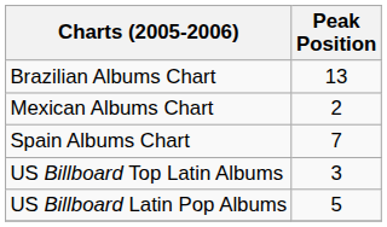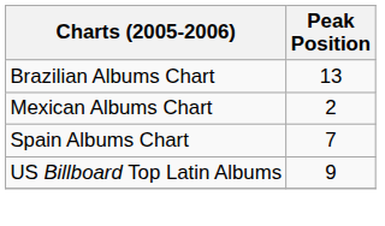US Billboard Top Latin Albums | Peak Position: 3 -> 9
- row: US Billboard Latin Pop Albums | 5
